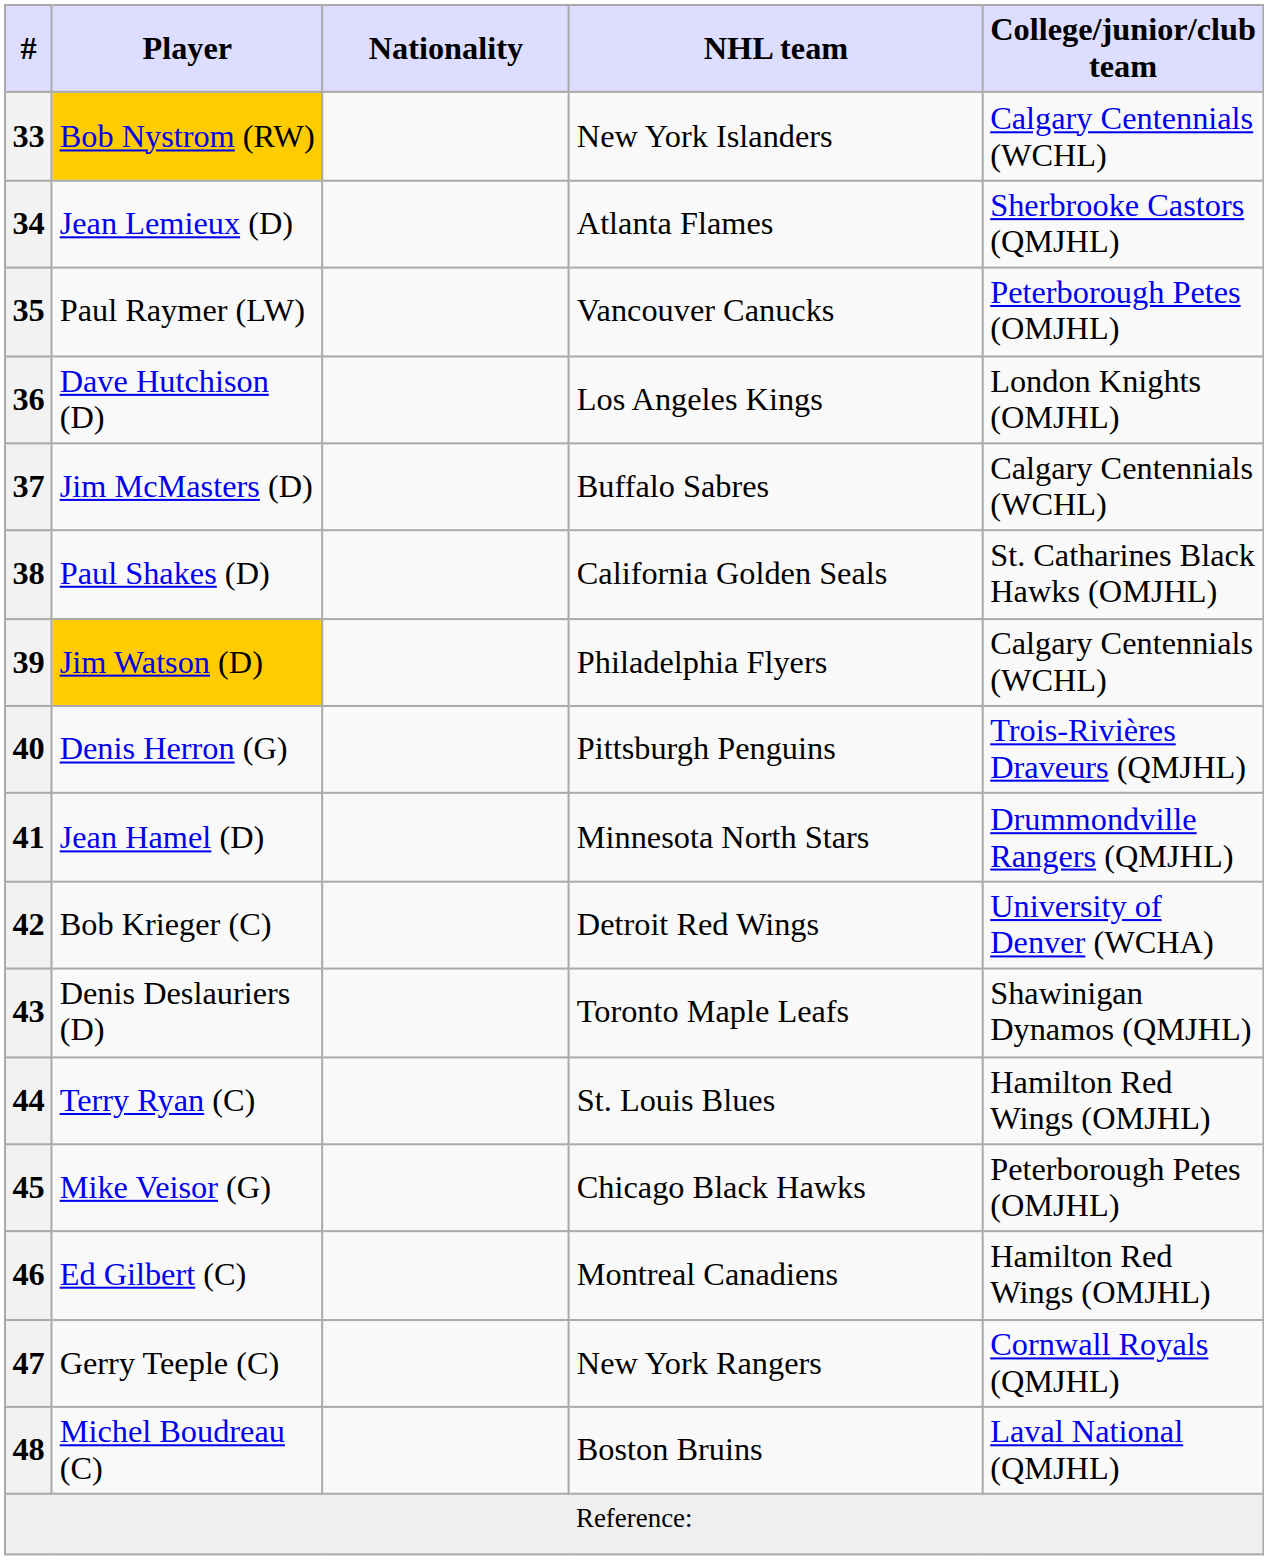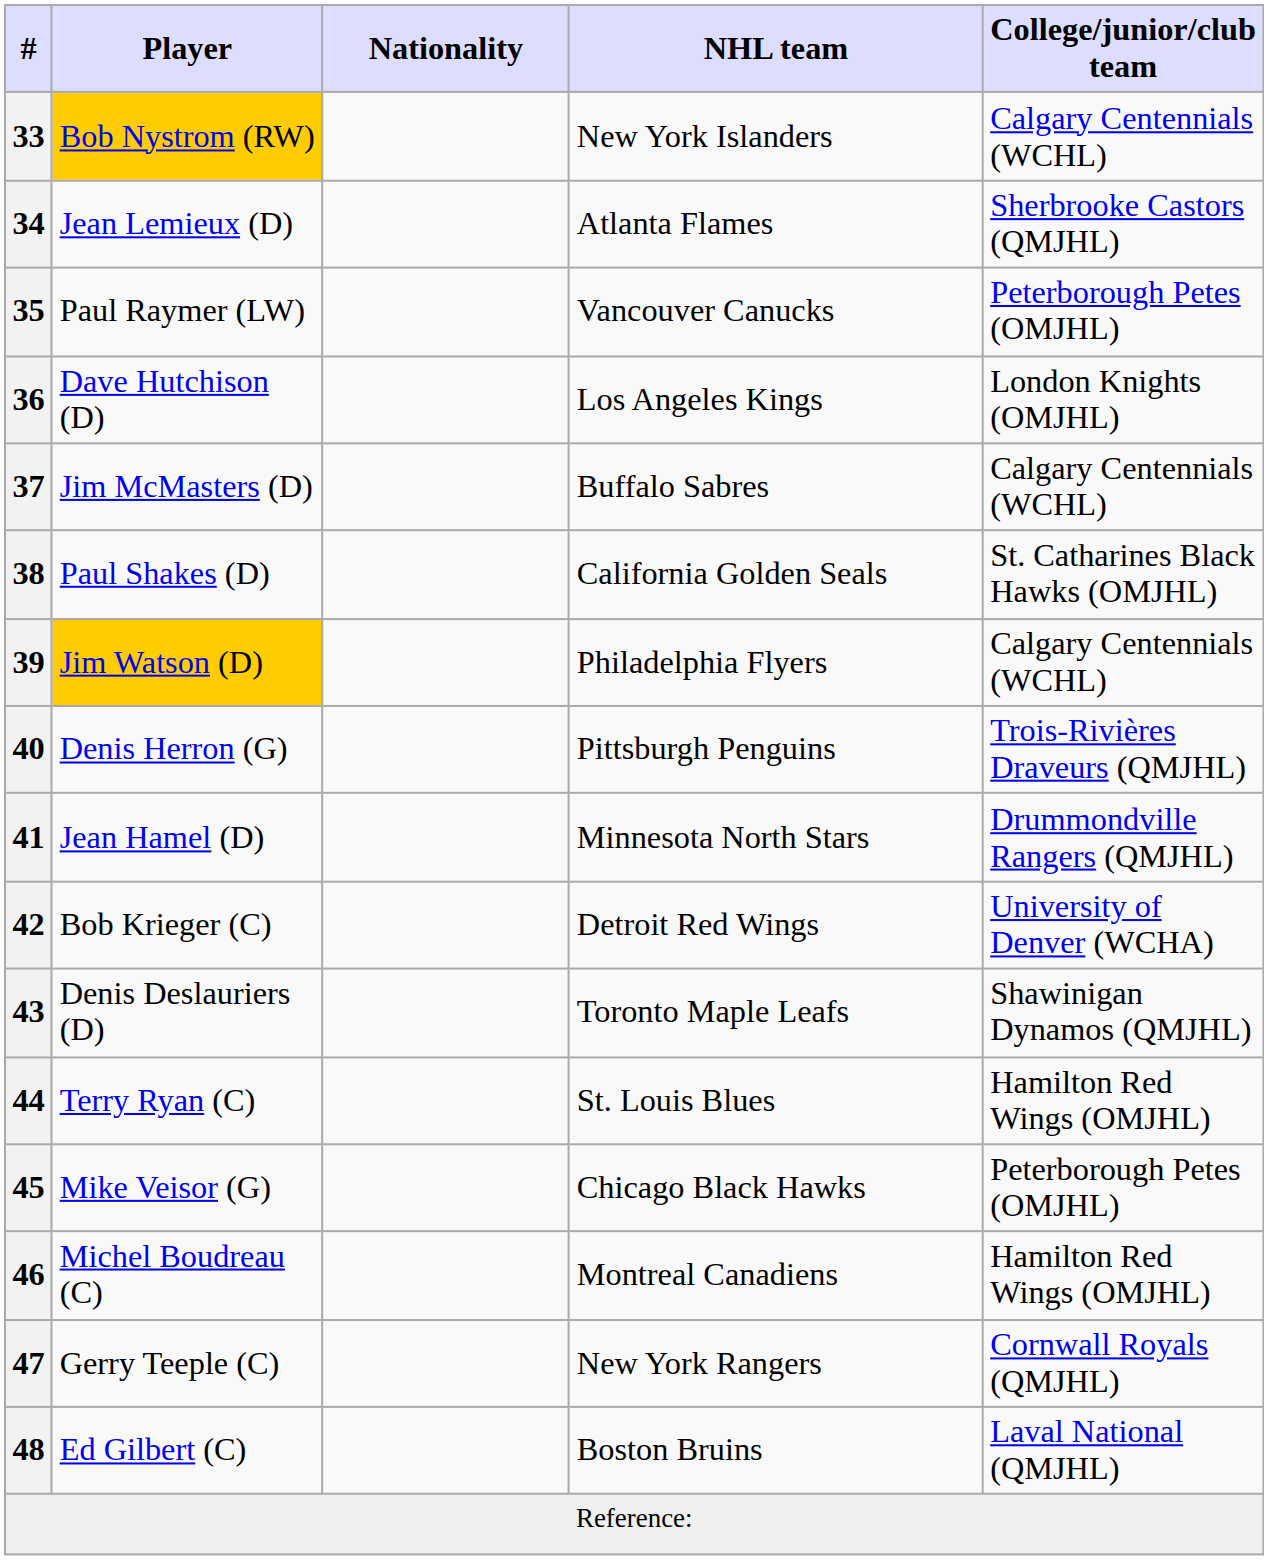46 | Player: Ed Gilbert (C) -> Michel Boudreau (C)
48 | Player: Michel Boudreau (C) -> Ed Gilbert (C)
